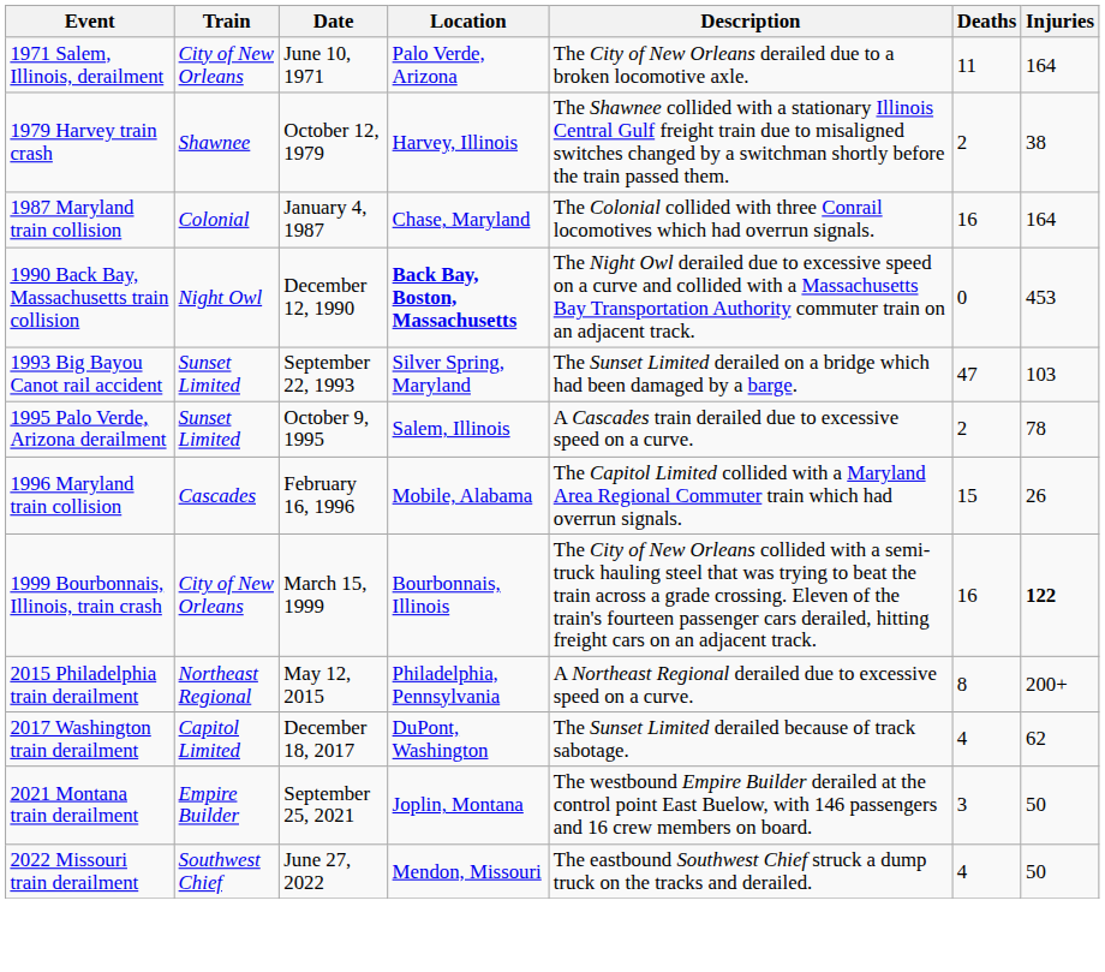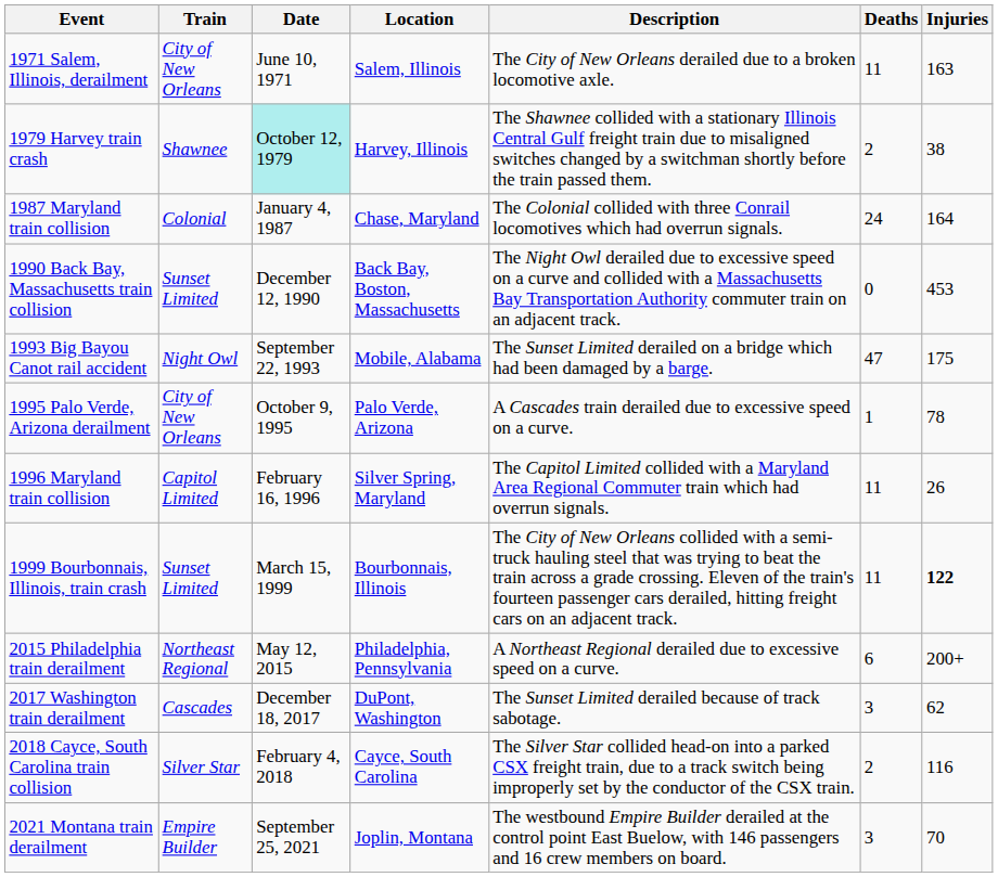1971 Salem, Illinois, derailment | Location: Palo Verde, Arizona -> Salem, Illinois
1971 Salem, Illinois, derailment | Injuries: 164 -> 163
1979 Harvey train crash | Date: no background -> paleturquoise background
1987 Maryland train collision | Deaths: 16 -> 24
1990 Back Bay, Massachusetts train collision | Train: Night Owl -> Sunset Limited
1990 Back Bay, Massachusetts train collision | Location: bold -> normal
1993 Big Bayou Canot rail accident | Train: Sunset Limited -> Night Owl
1993 Big Bayou Canot rail accident | Location: Silver Spring, Maryland -> Mobile, Alabama
1993 Big Bayou Canot rail accident | Injuries: 103 -> 175
1995 Palo Verde, Arizona derailment | Train: Sunset Limited -> City of New Orleans
1995 Palo Verde, Arizona derailment | Location: Salem, Illinois -> Palo Verde, Arizona
1995 Palo Verde, Arizona derailment | Deaths: 2 -> 1
1996 Maryland train collision | Train: Cascades -> Capitol Limited
1996 Maryland train collision | Location: Mobile, Alabama -> Silver Spring, Maryland
1996 Maryland train collision | Deaths: 15 -> 11
1999 Bourbonnais, Illinois, train crash | Train: City of New Orleans -> Sunset Limited
1999 Bourbonnais, Illinois, train crash | Deaths: 16 -> 11
2015 Philadelphia train derailment | Deaths: 8 -> 6
2017 Washington train derailment | Train: Capitol Limited -> Cascades
2017 Washington train derailment | Deaths: 4 -> 3
+ row: 2018 Cayce, South Carolina train collision | Silver Star | February 4, 2018 | Cayce, South Carolina | The Silver Star collided head-on into a parked CSX freight train, due to a track switch being improperly set by the conductor of the CSX train. | 2 | 116
2021 Montana train derailment | Injuries: 50 -> 70
- row: 2022 Missouri train derailment | Southwest Chief | June 27, 2022 | Mendon, Missouri | The eastbound Southwest Chief struck a dump truck on the tracks and derailed. | 4 | 50
